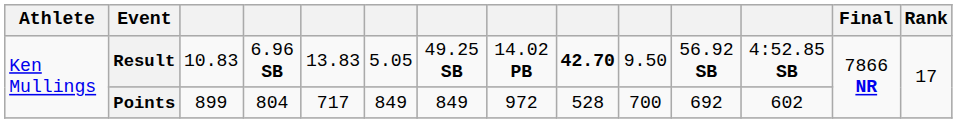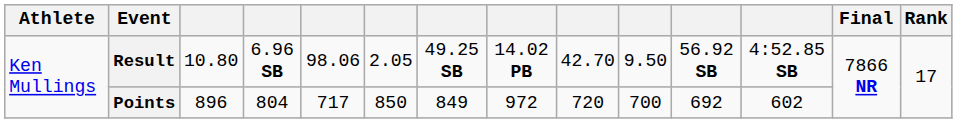Result | column 3: 10.83 -> 10.80
Result | column 5: 13.83 -> 98.06
Result | column 6: 5.05 -> 2.05
Result | column 9: bold -> normal
Points | column 3: 899 -> 896
Points | column 6: 849 -> 850
Points | column 9: 528 -> 720
